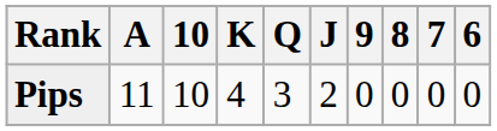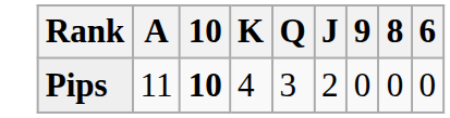- column: 7 | 0
Pips | 10: normal -> bold
